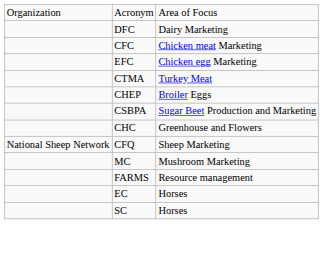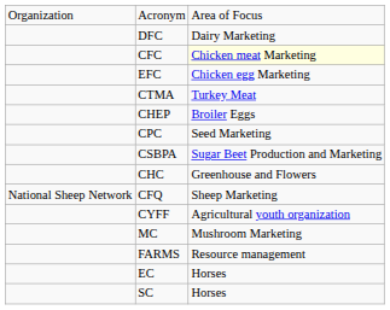CFC | column 3: no background -> lightyellow background
+ row: CPC | Seed Marketing
+ row: CYFF | Agricultural youth organization
